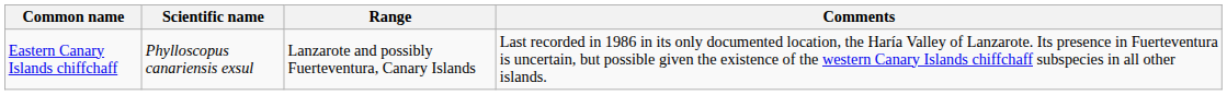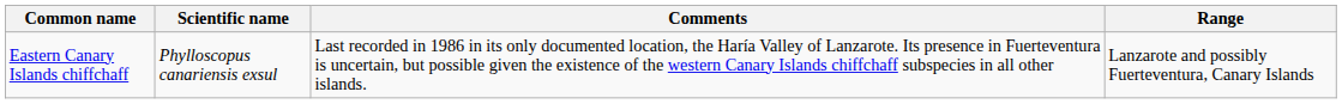columns swapped: Range <-> Comments
